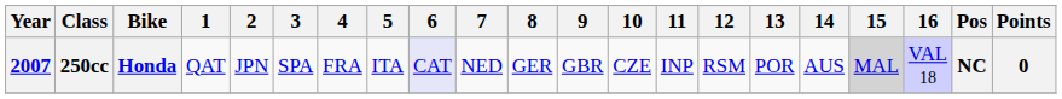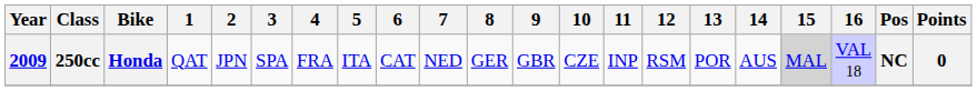250cc | Year: 2007 -> 2009
250cc | 6: lavender background -> no background
